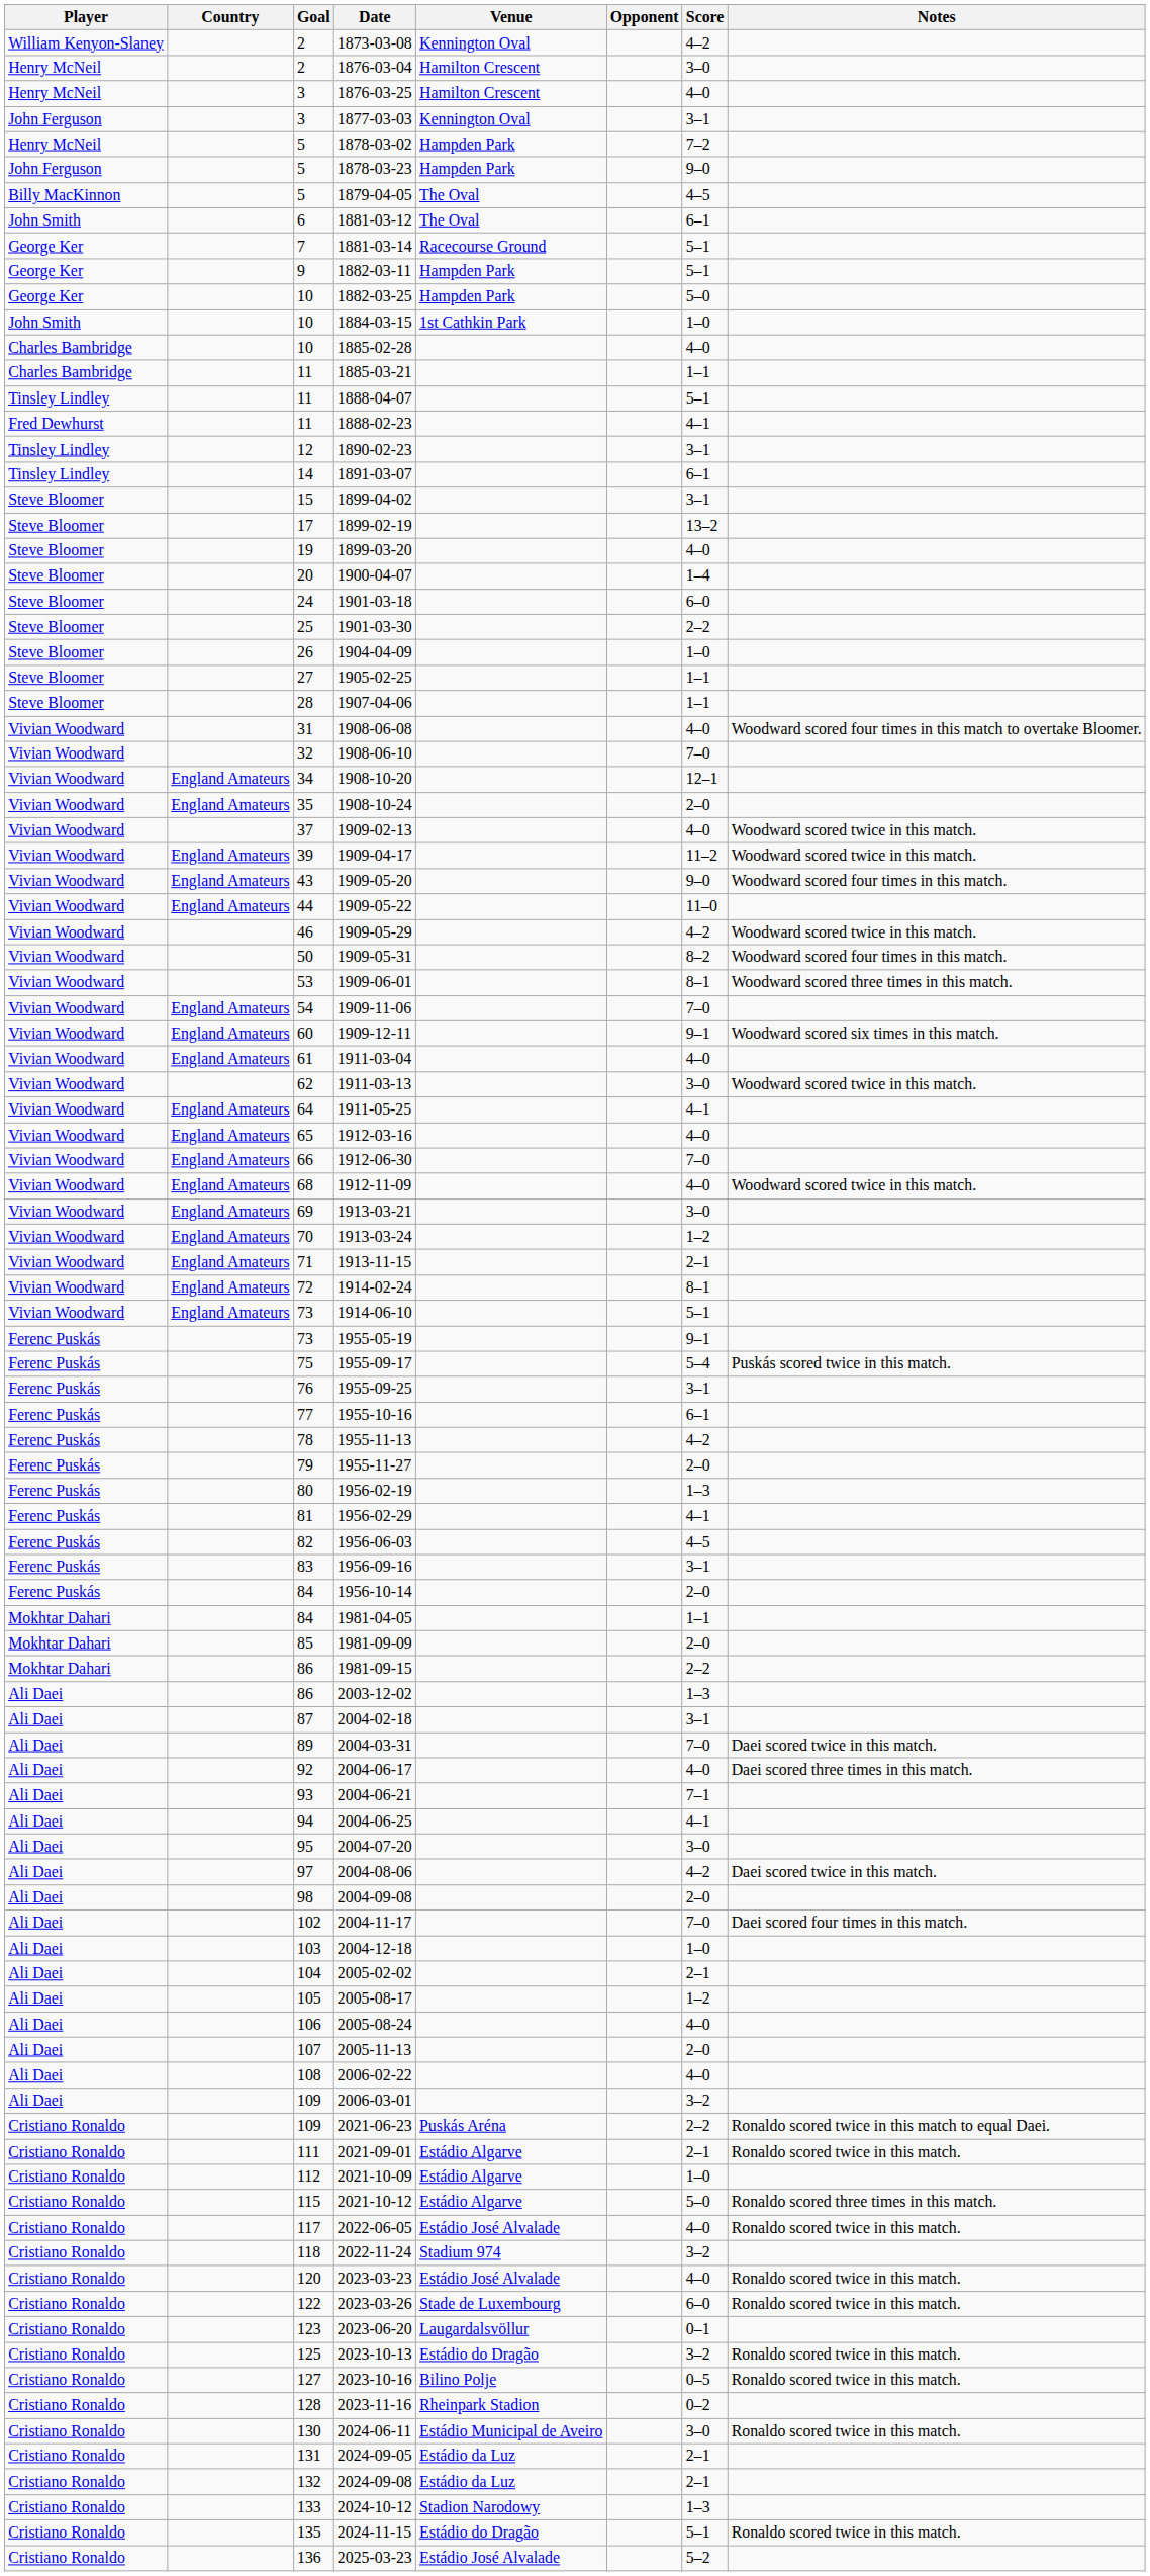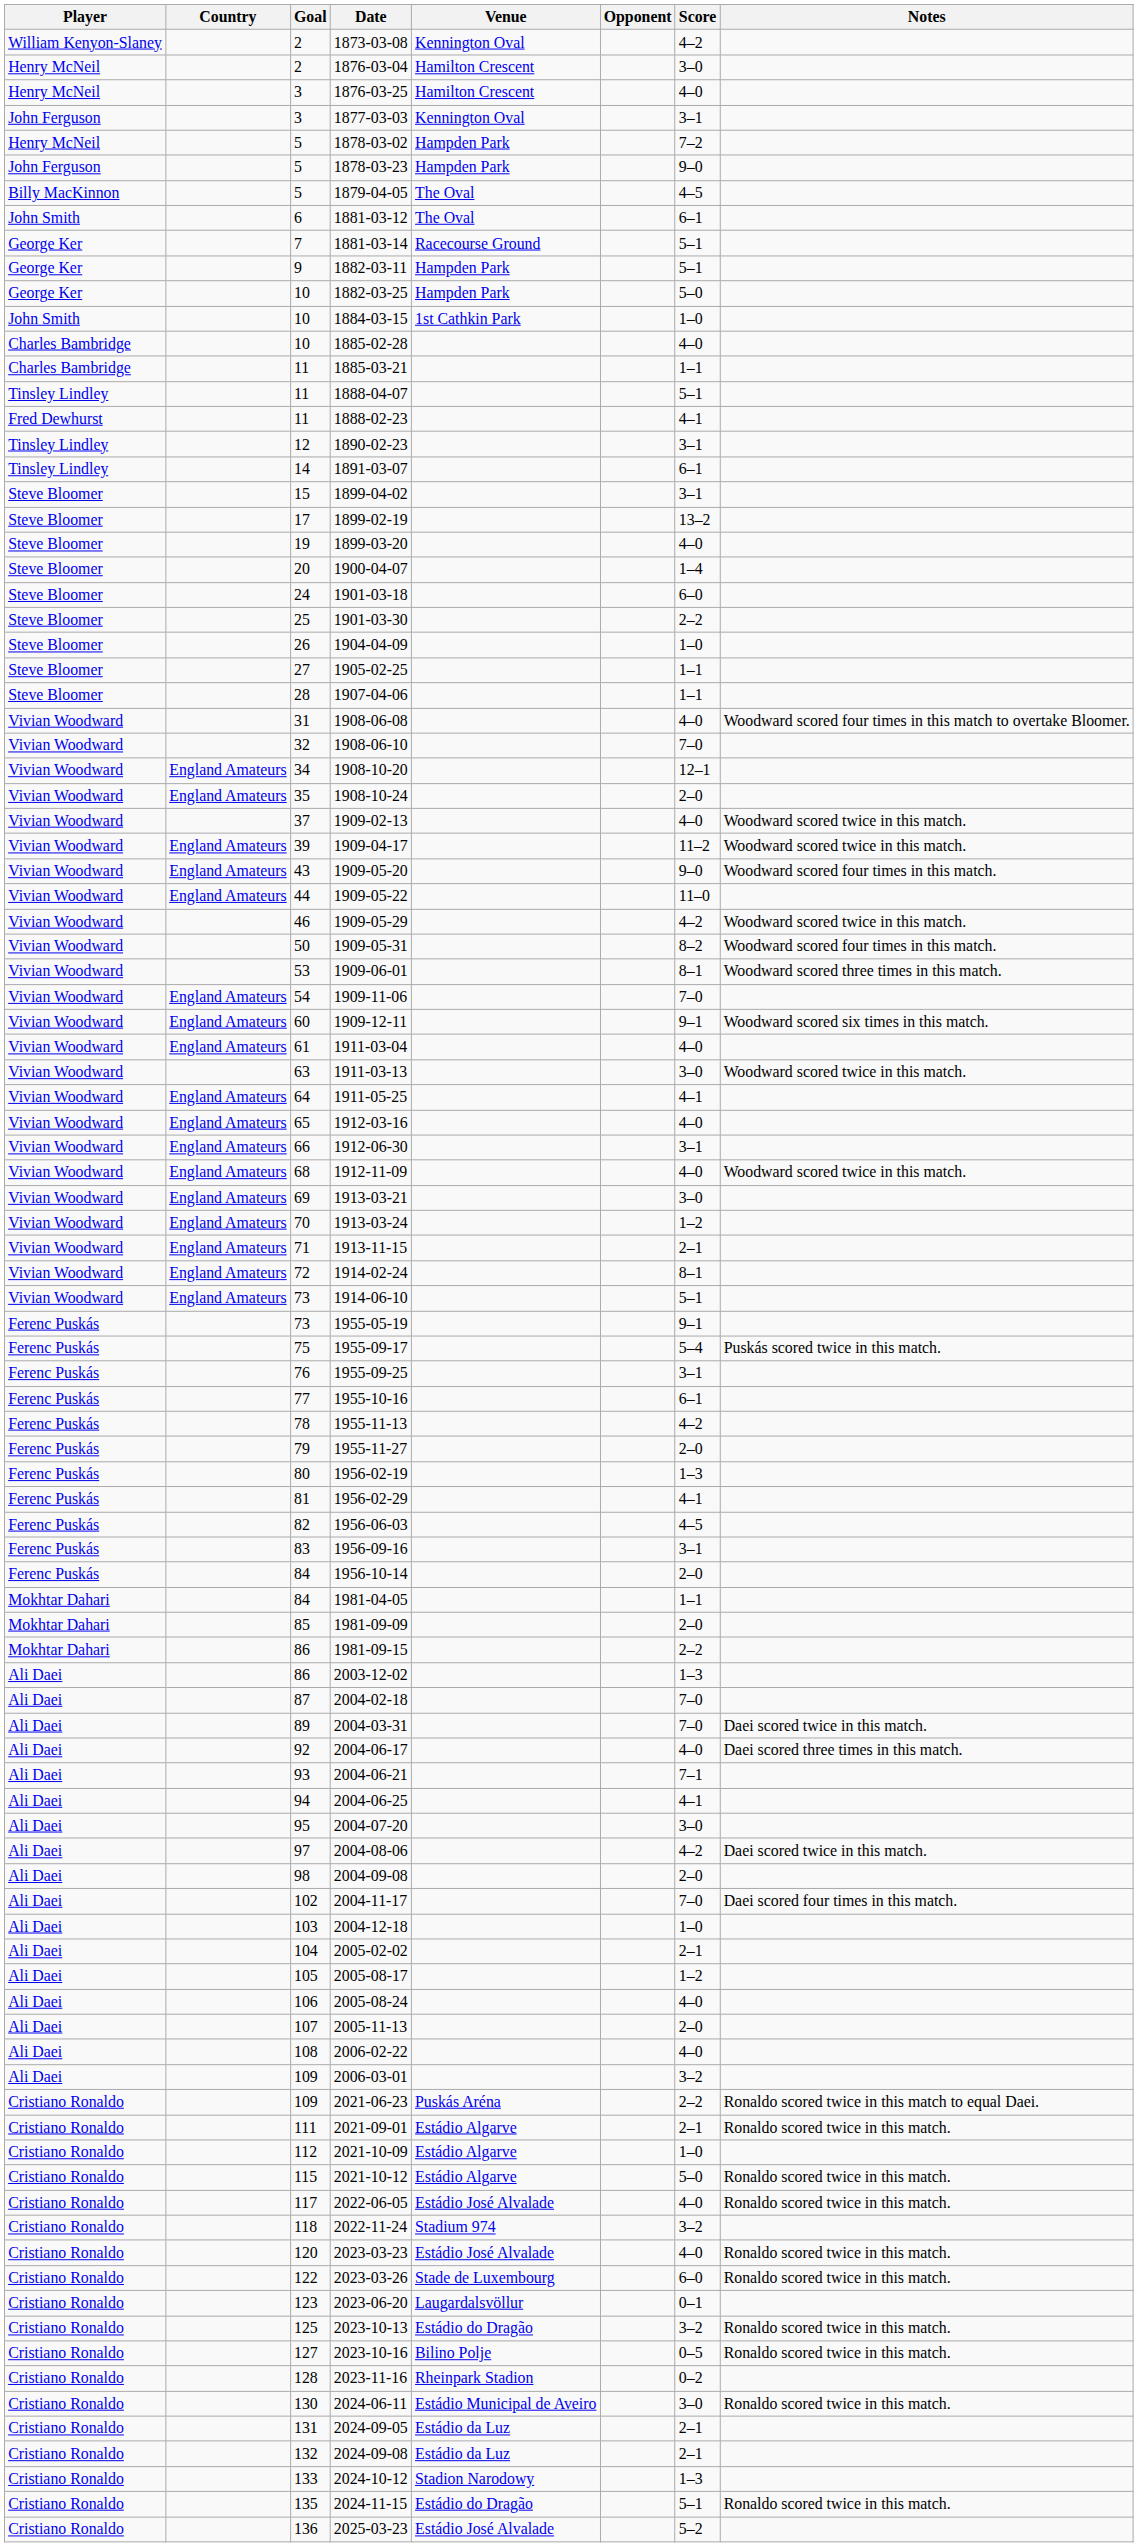1911-03-13 | Goal: 62 -> 63
1912-06-30 | Score: 7–0 -> 3–1
2004-02-18 | Score: 3–1 -> 7–0
2021-10-12 | Notes: Ronaldo scored three times in this match. -> Ronaldo scored twice in this match.
